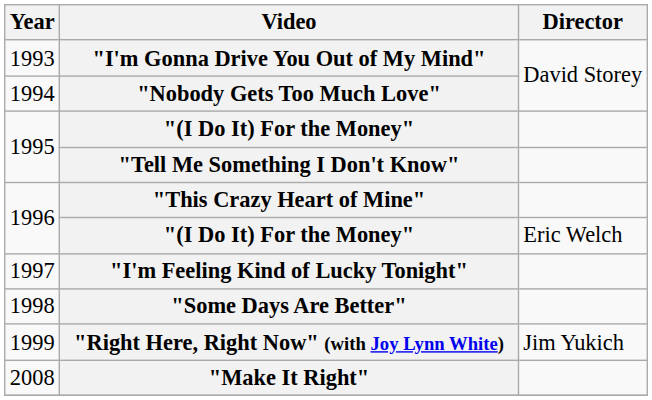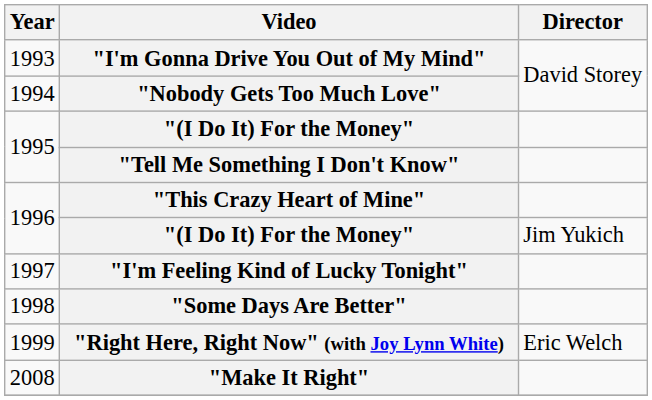1996 / "(I Do It) For the Money" | Director: Eric Welch -> Jim Yukich
"Right Here, Right Now" (with Joy Lynn White) | Director: Jim Yukich -> Eric Welch
